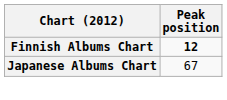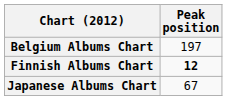+ row: Belgium Albums Chart | 197
